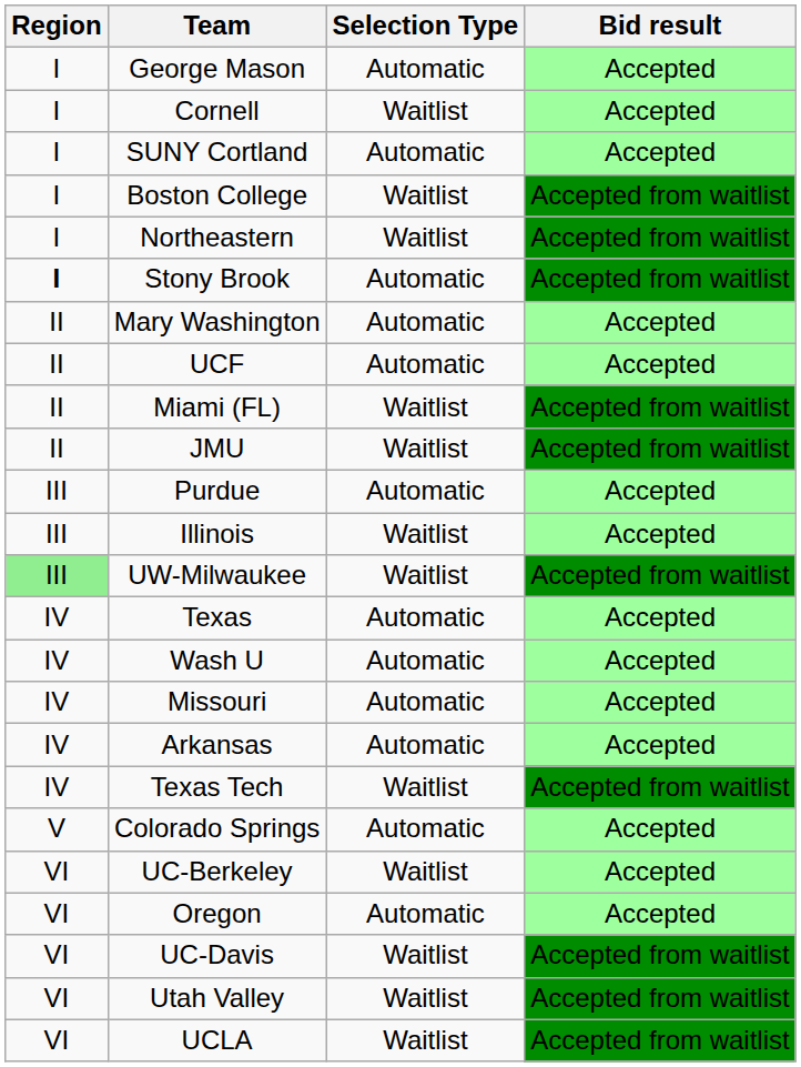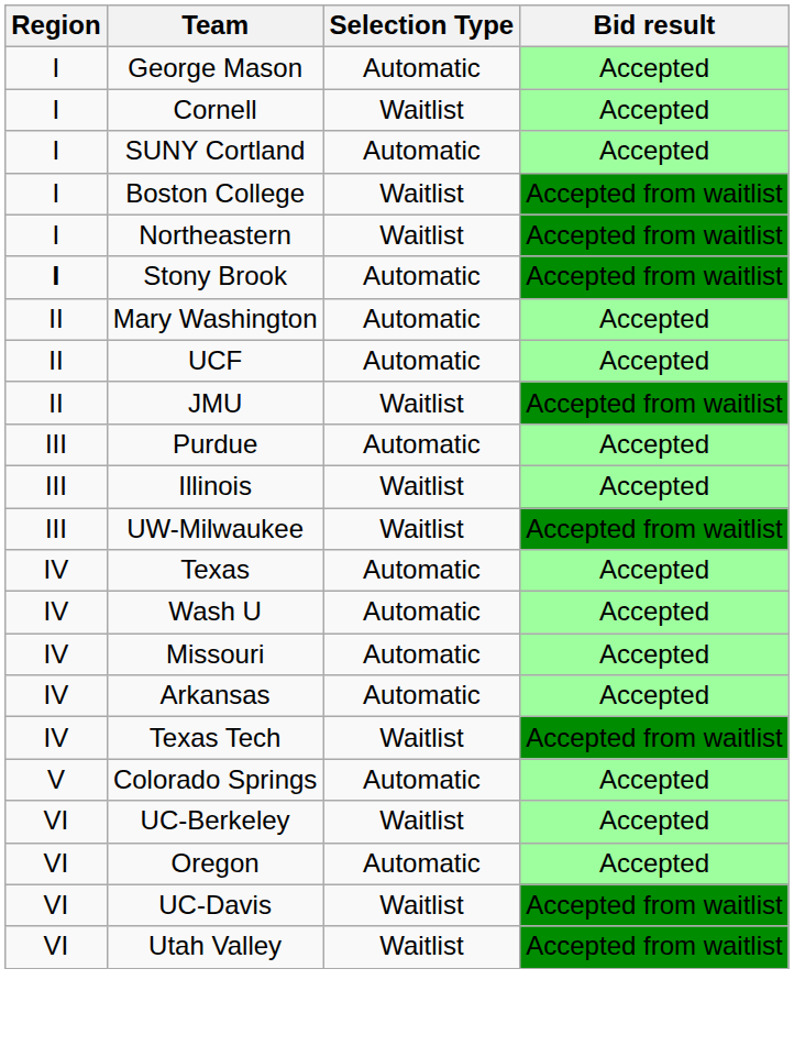- row: II | Miami (FL) | Waitlist | Accepted from waitlist
UW-Milwaukee | Region: lightgreen background -> no background
- row: VI | UCLA | Waitlist | Accepted from waitlist
